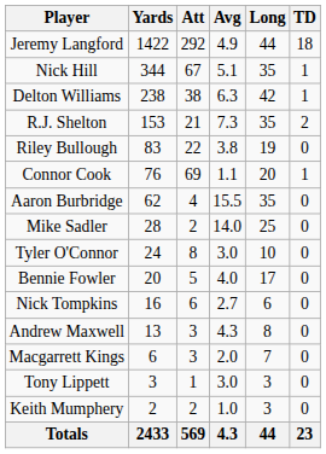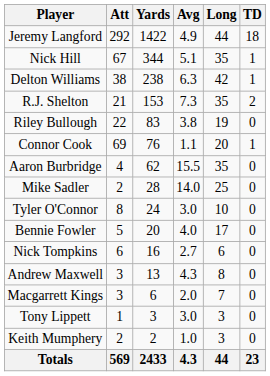columns swapped: Att <-> Yards
